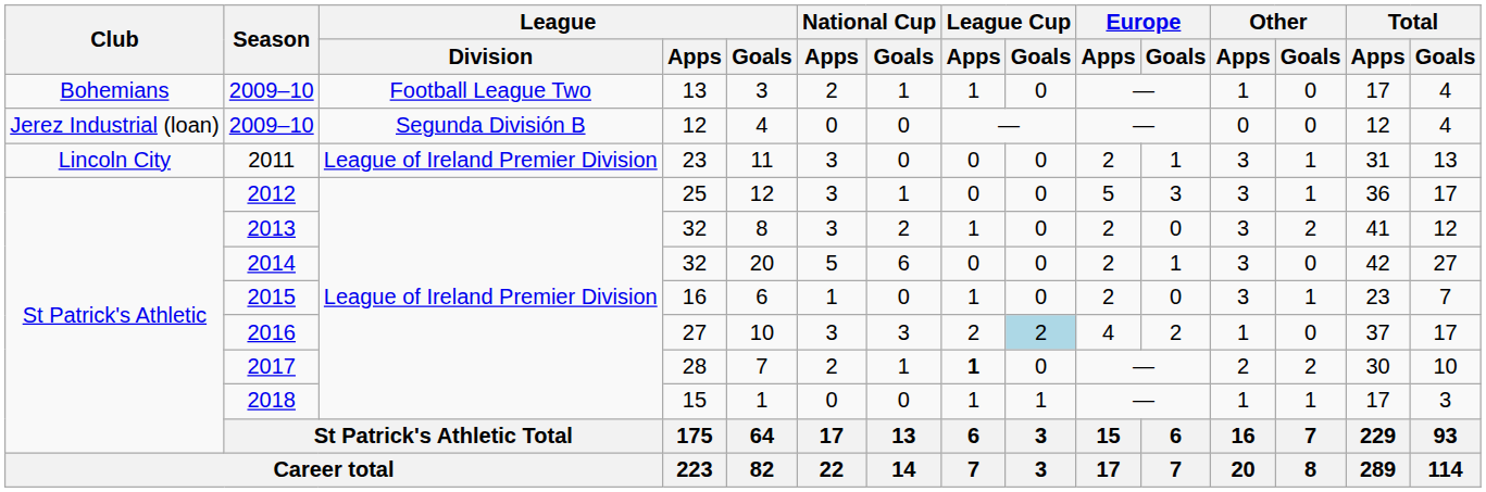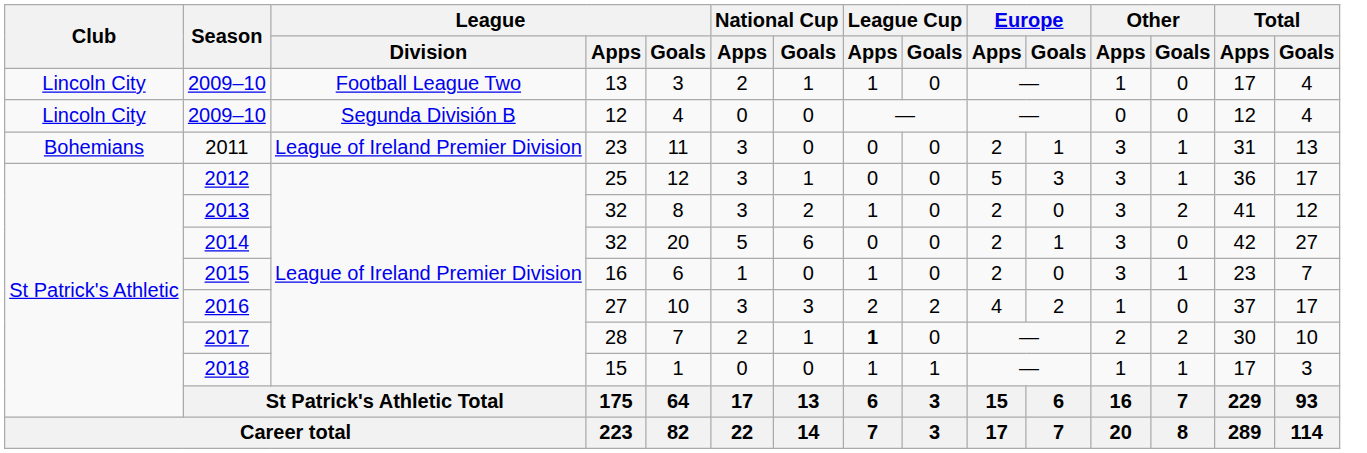2009–10 / 13 | Club: Bohemians -> Lincoln City
2009–10 / 12 | Club: Jerez Industrial (loan) -> Lincoln City
2011 | Club: Lincoln City -> Bohemians
2016 | League Cup / Goals: lightblue background -> no background
